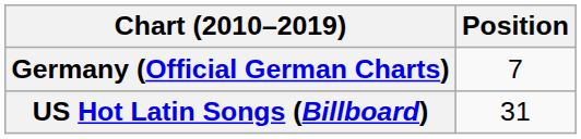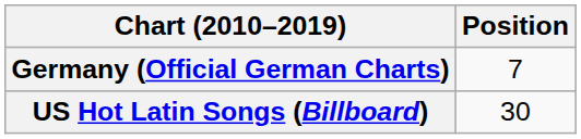US Hot Latin Songs (Billboard) | Position: 31 -> 30
